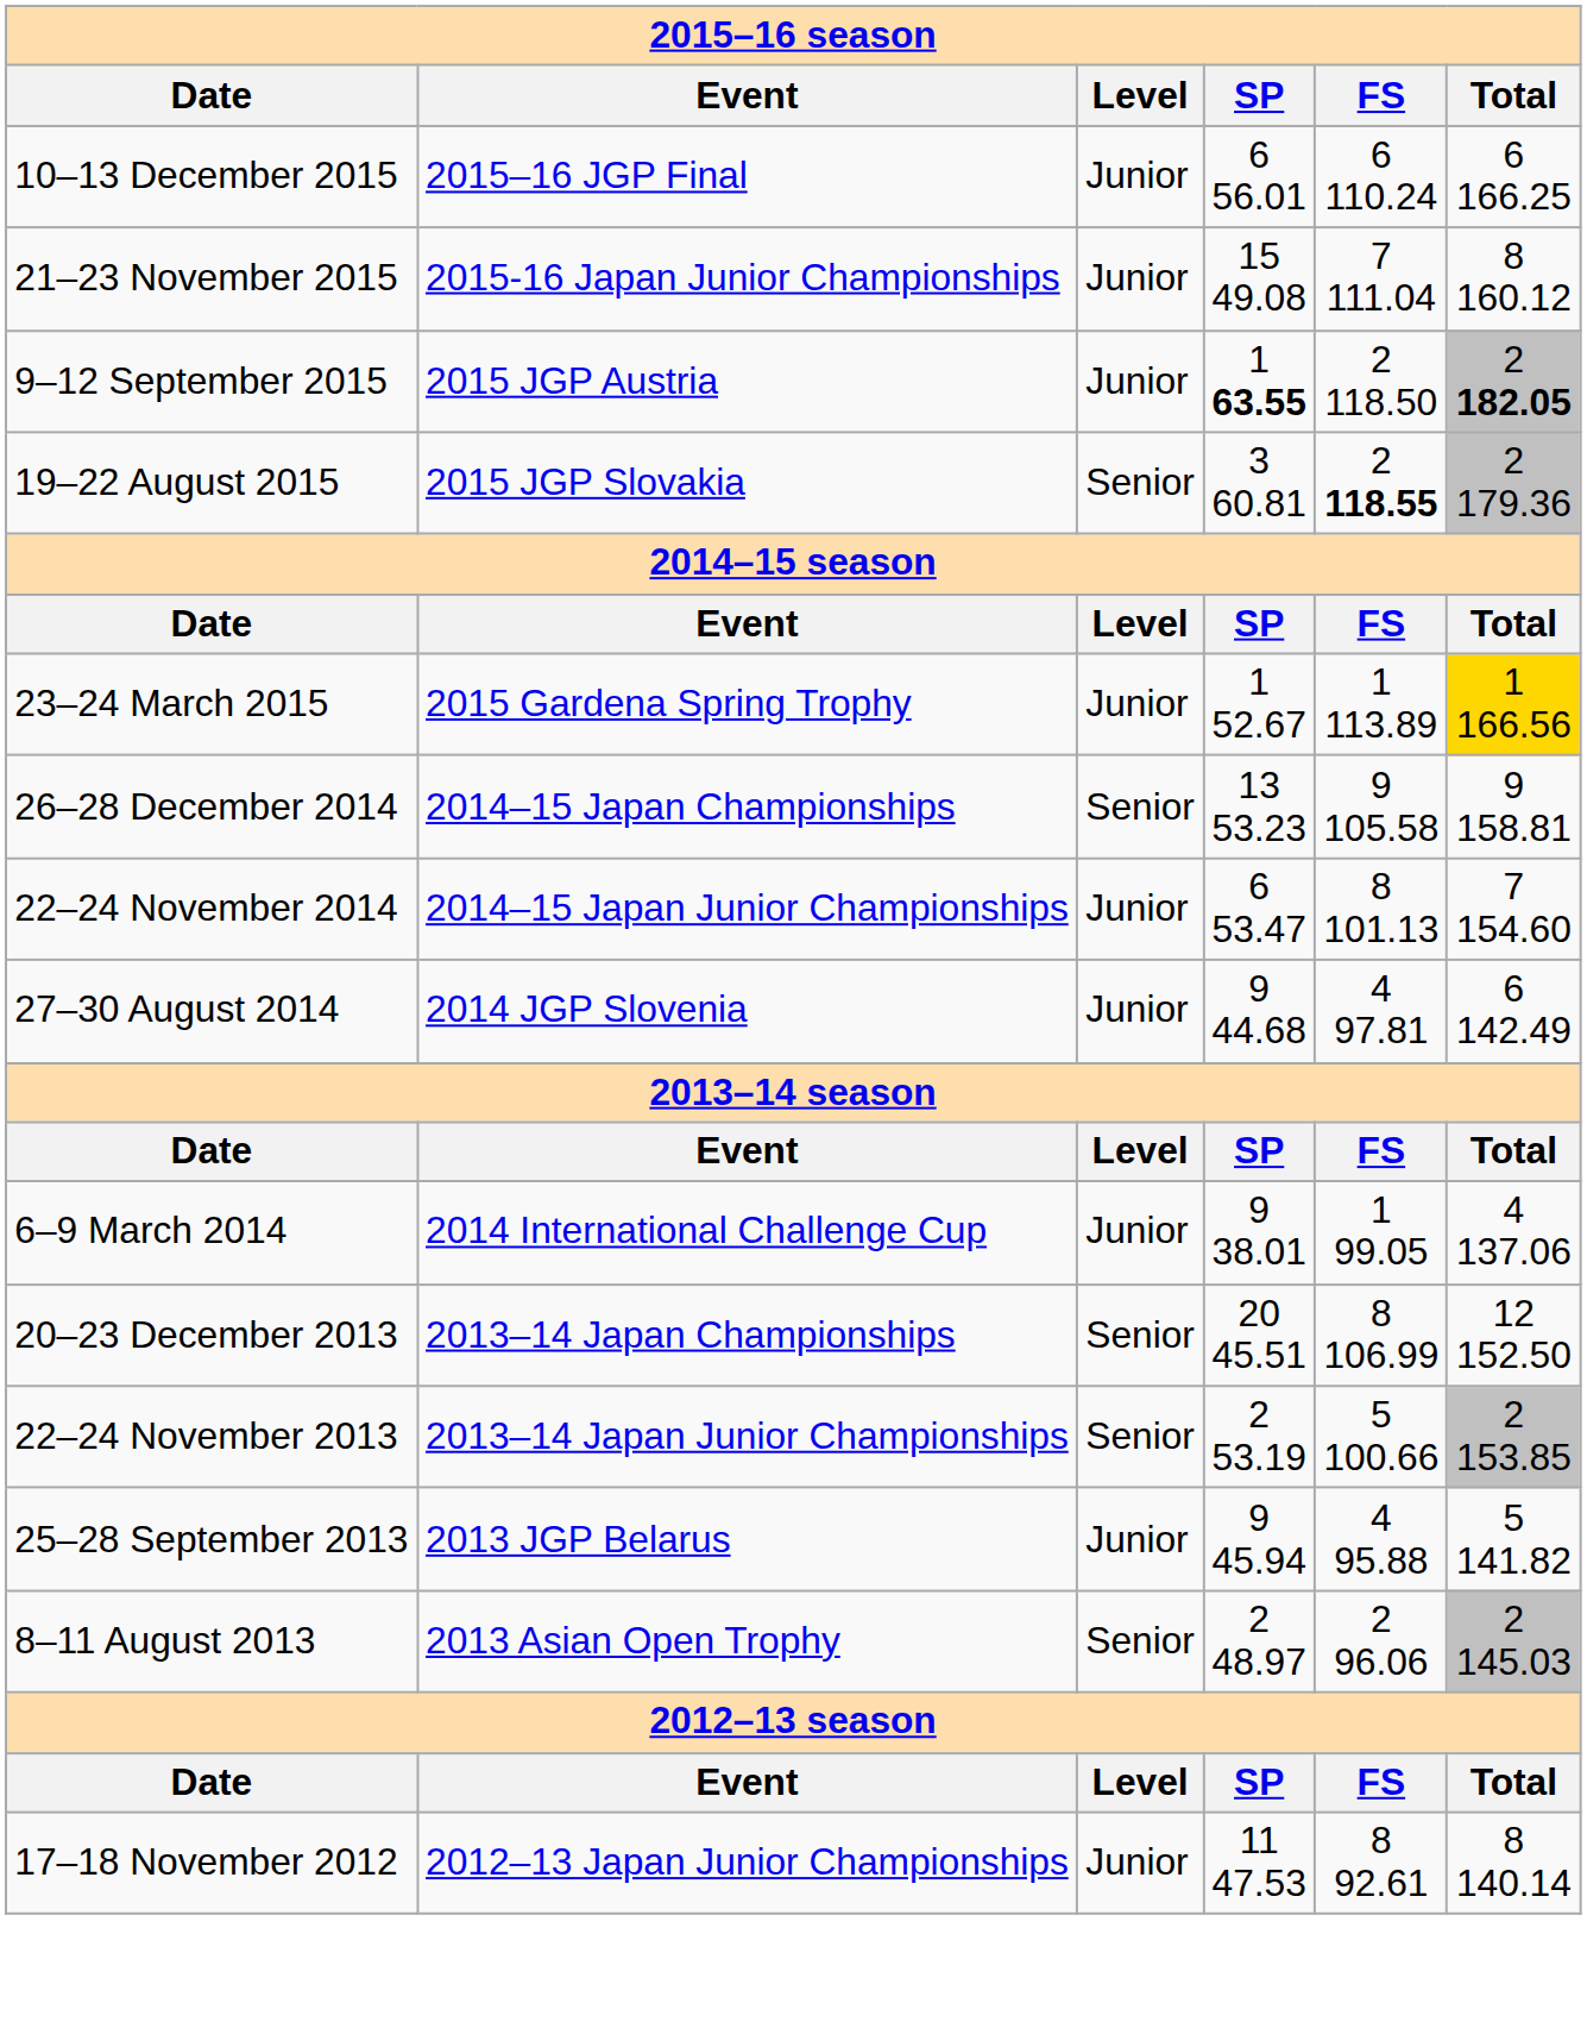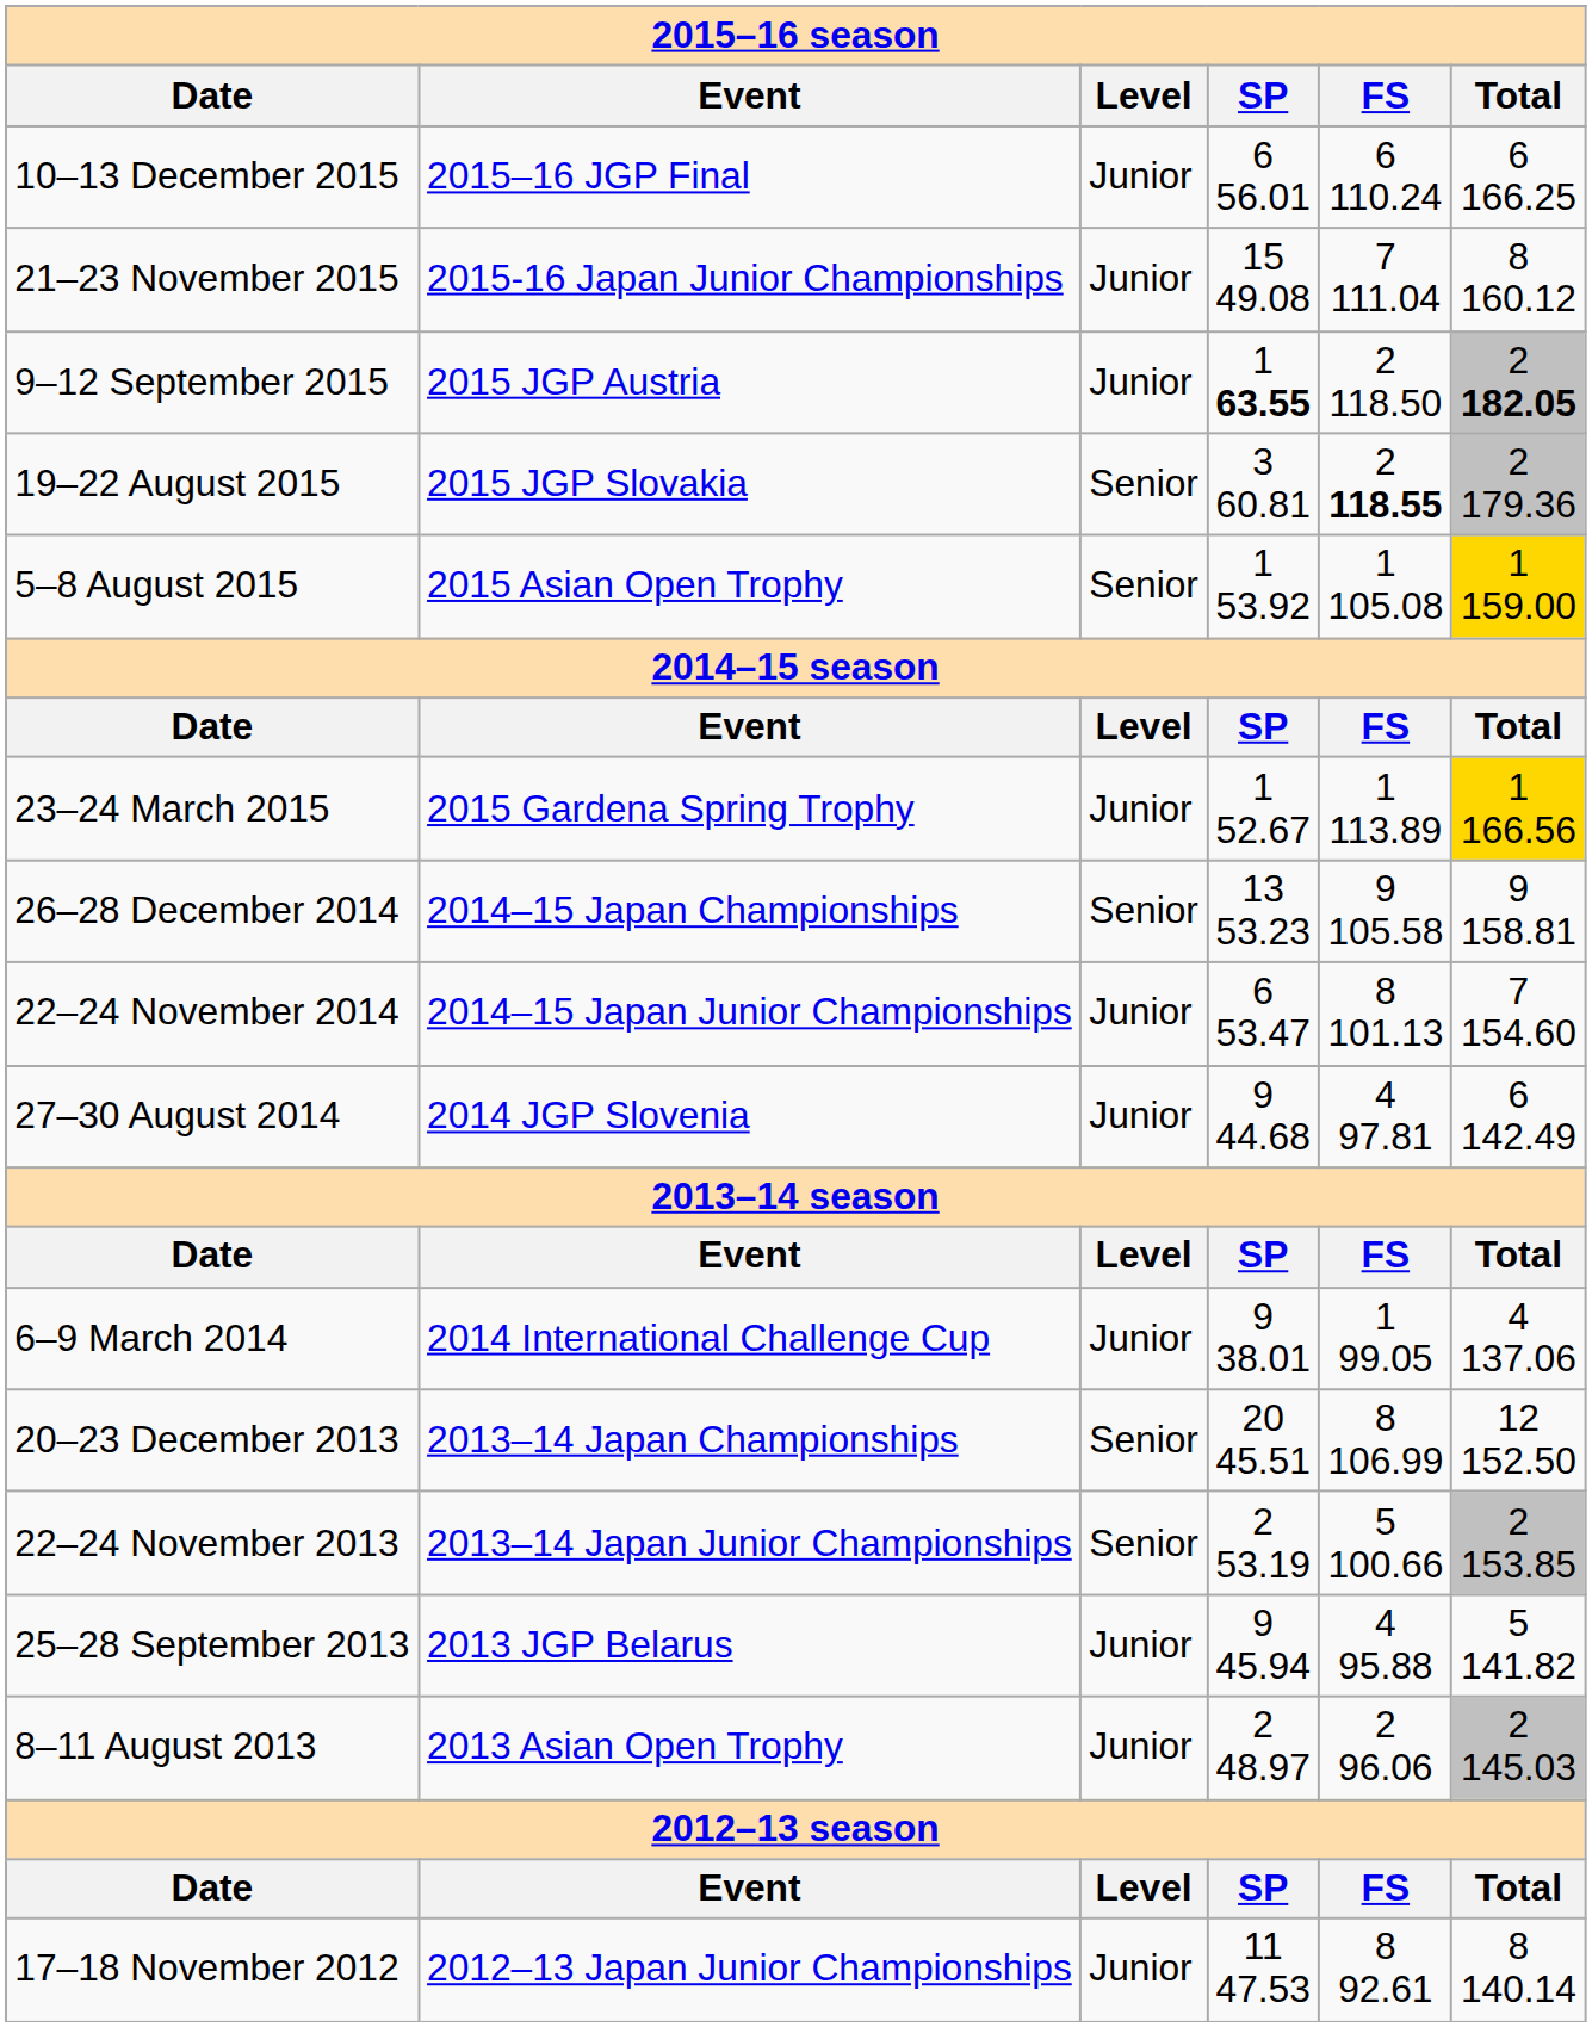+ row: 5–8 August 2015 | 2015 Asian Open Trophy | Senior | 1 53.92 | 1 105.08 | 1 159.00
8–11 August 2013 | Level: Senior -> Junior
